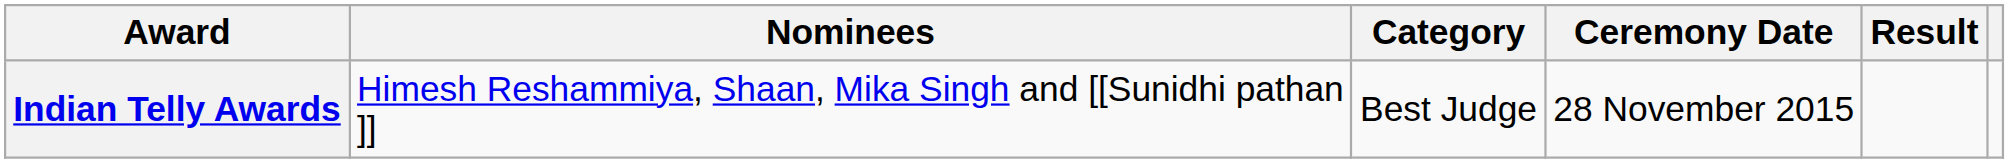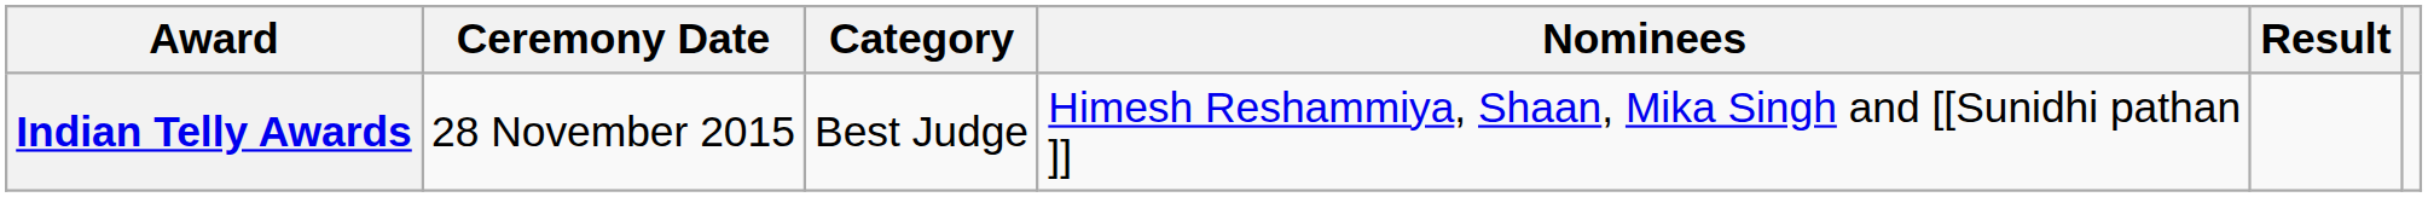columns swapped: Ceremony Date <-> Nominees
